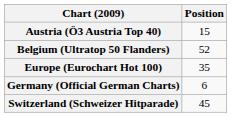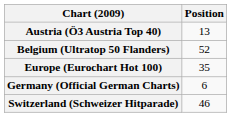Austria (Ö3 Austria Top 40) | Position: 15 -> 13
Switzerland (Schweizer Hitparade) | Position: 45 -> 46
